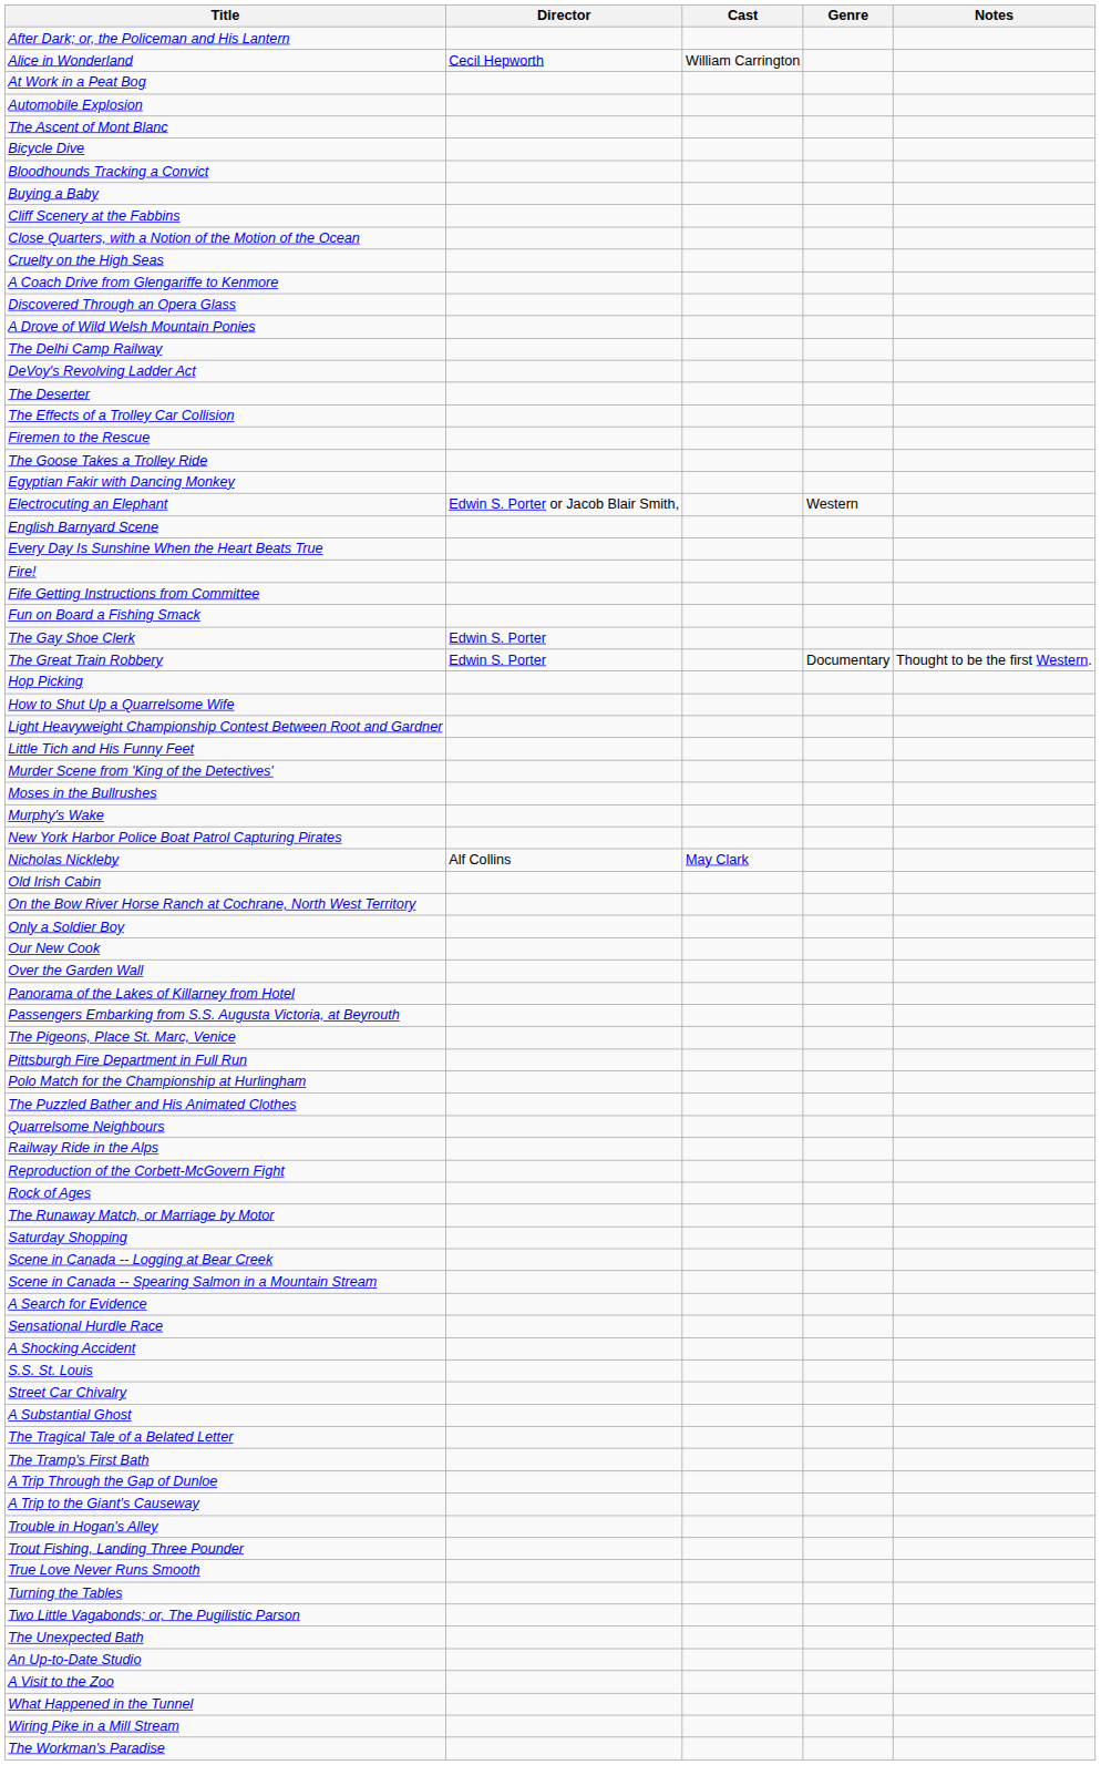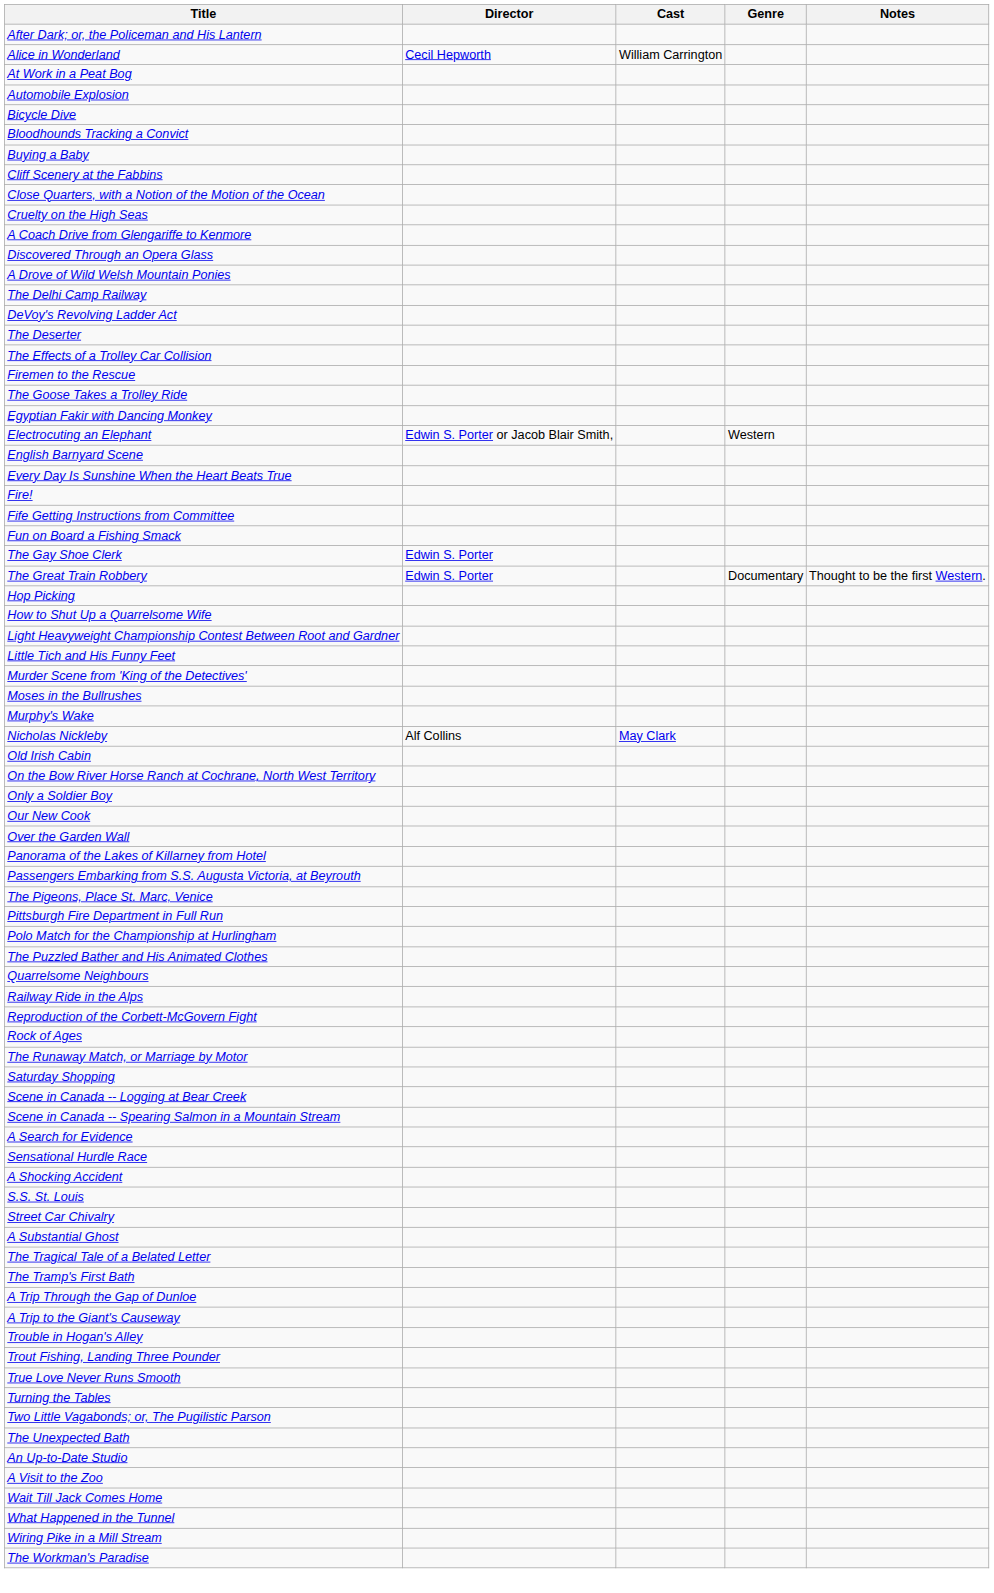- row: The Ascent of Mont Blanc
- row: New York Harbor Police Boat Patrol Capturing Pirates
+ row: Wait Till Jack Comes Home
